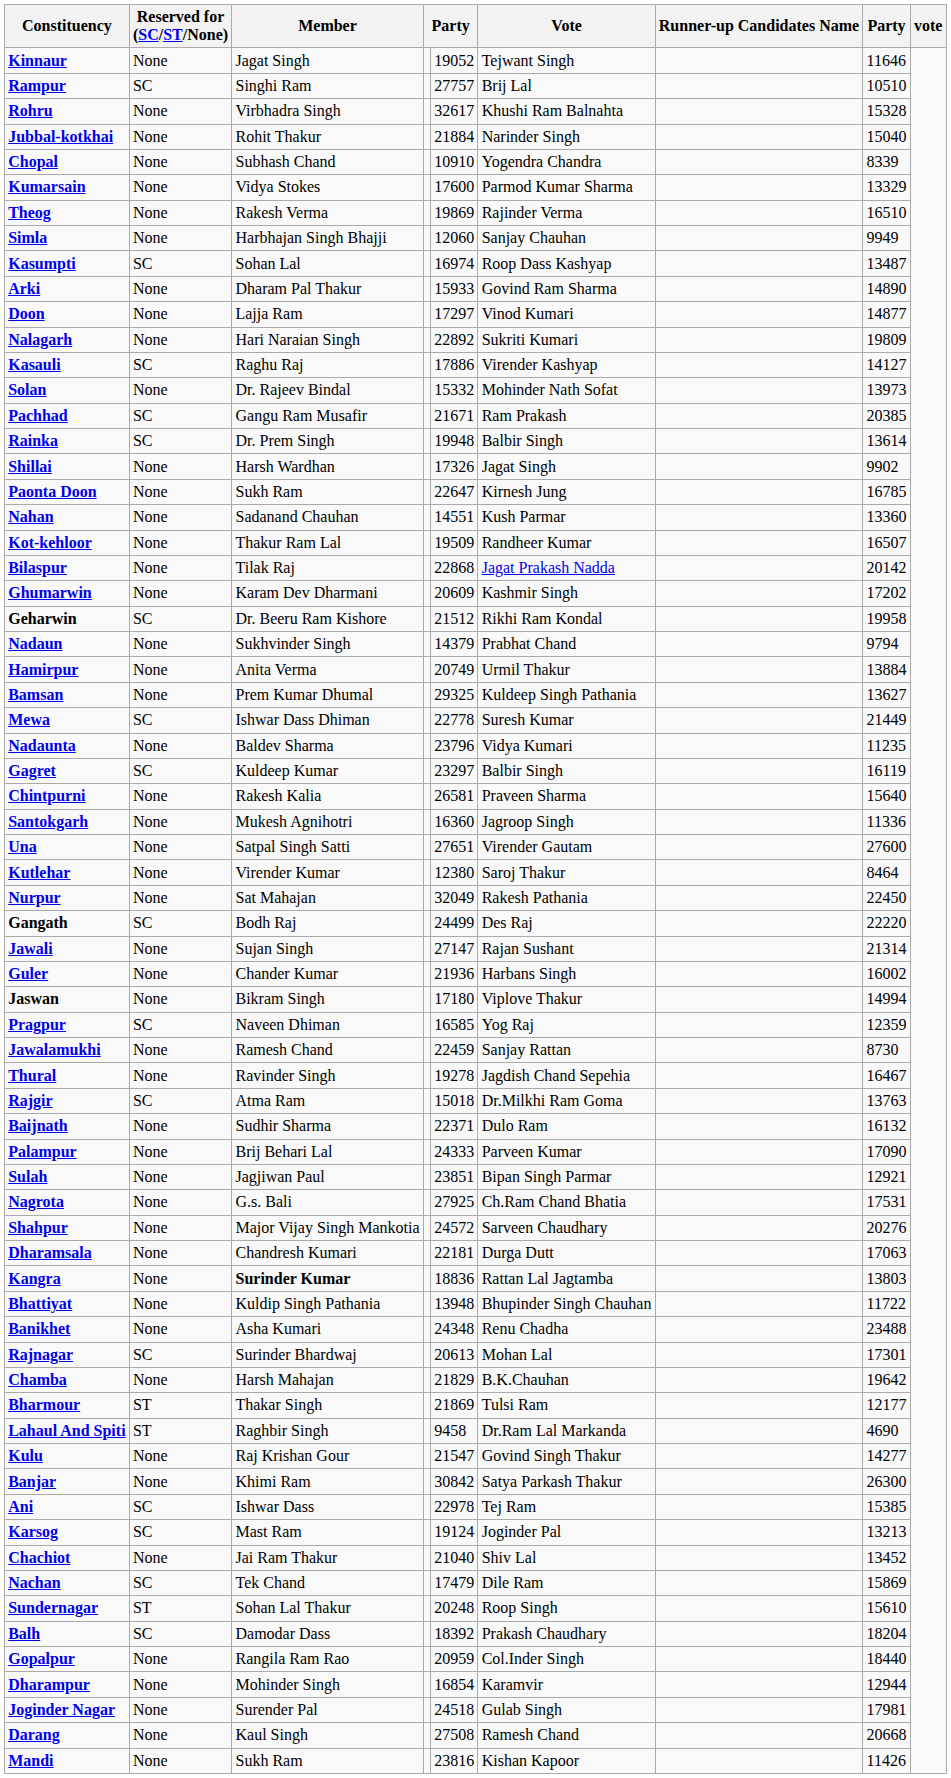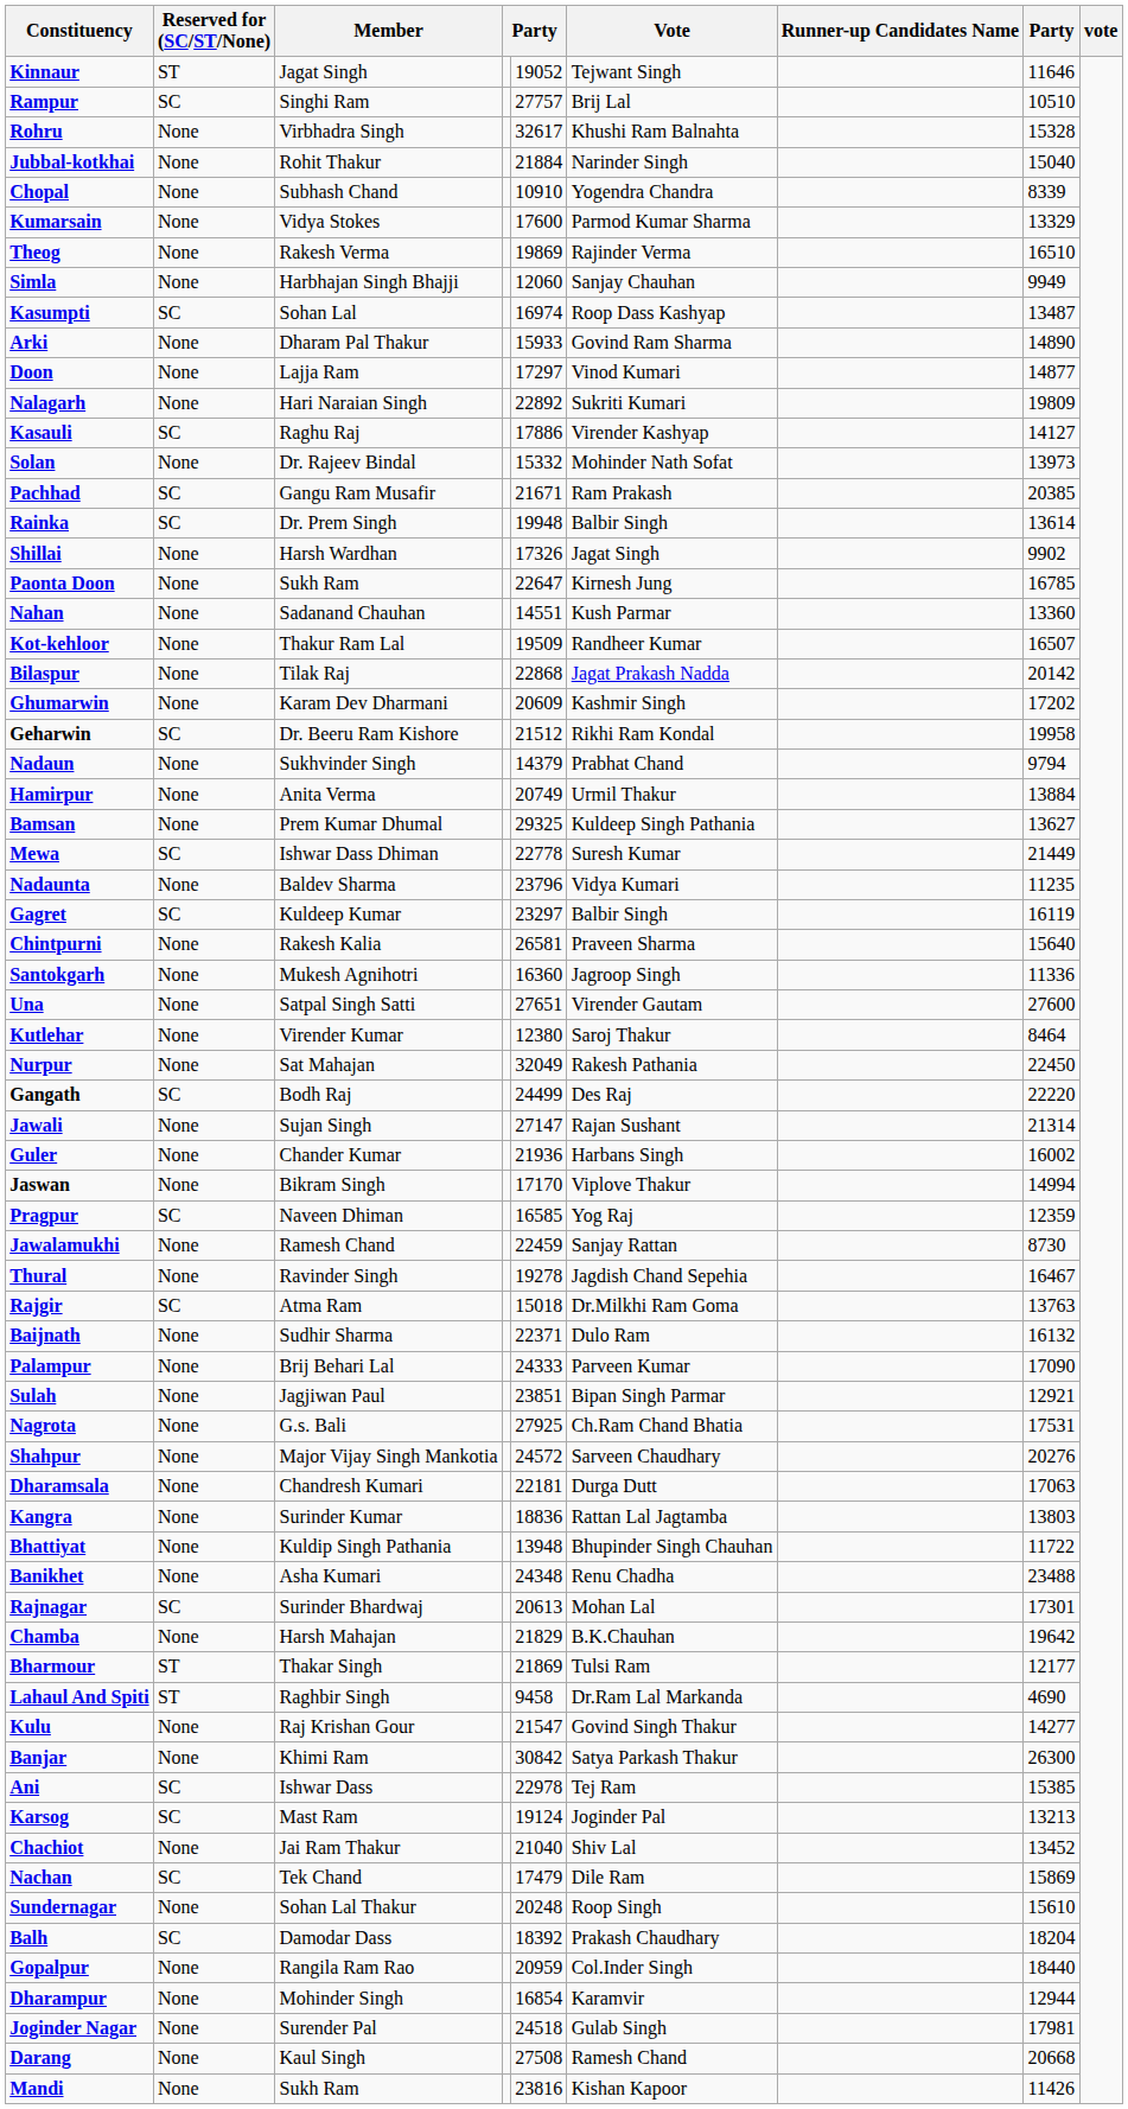Kinnaur | Reserved for (SC/ST/None): None -> ST
Jaswan | column 5: 17180 -> 17170
Kangra | Member: bold -> normal
Sundernagar | Reserved for (SC/ST/None): ST -> None
